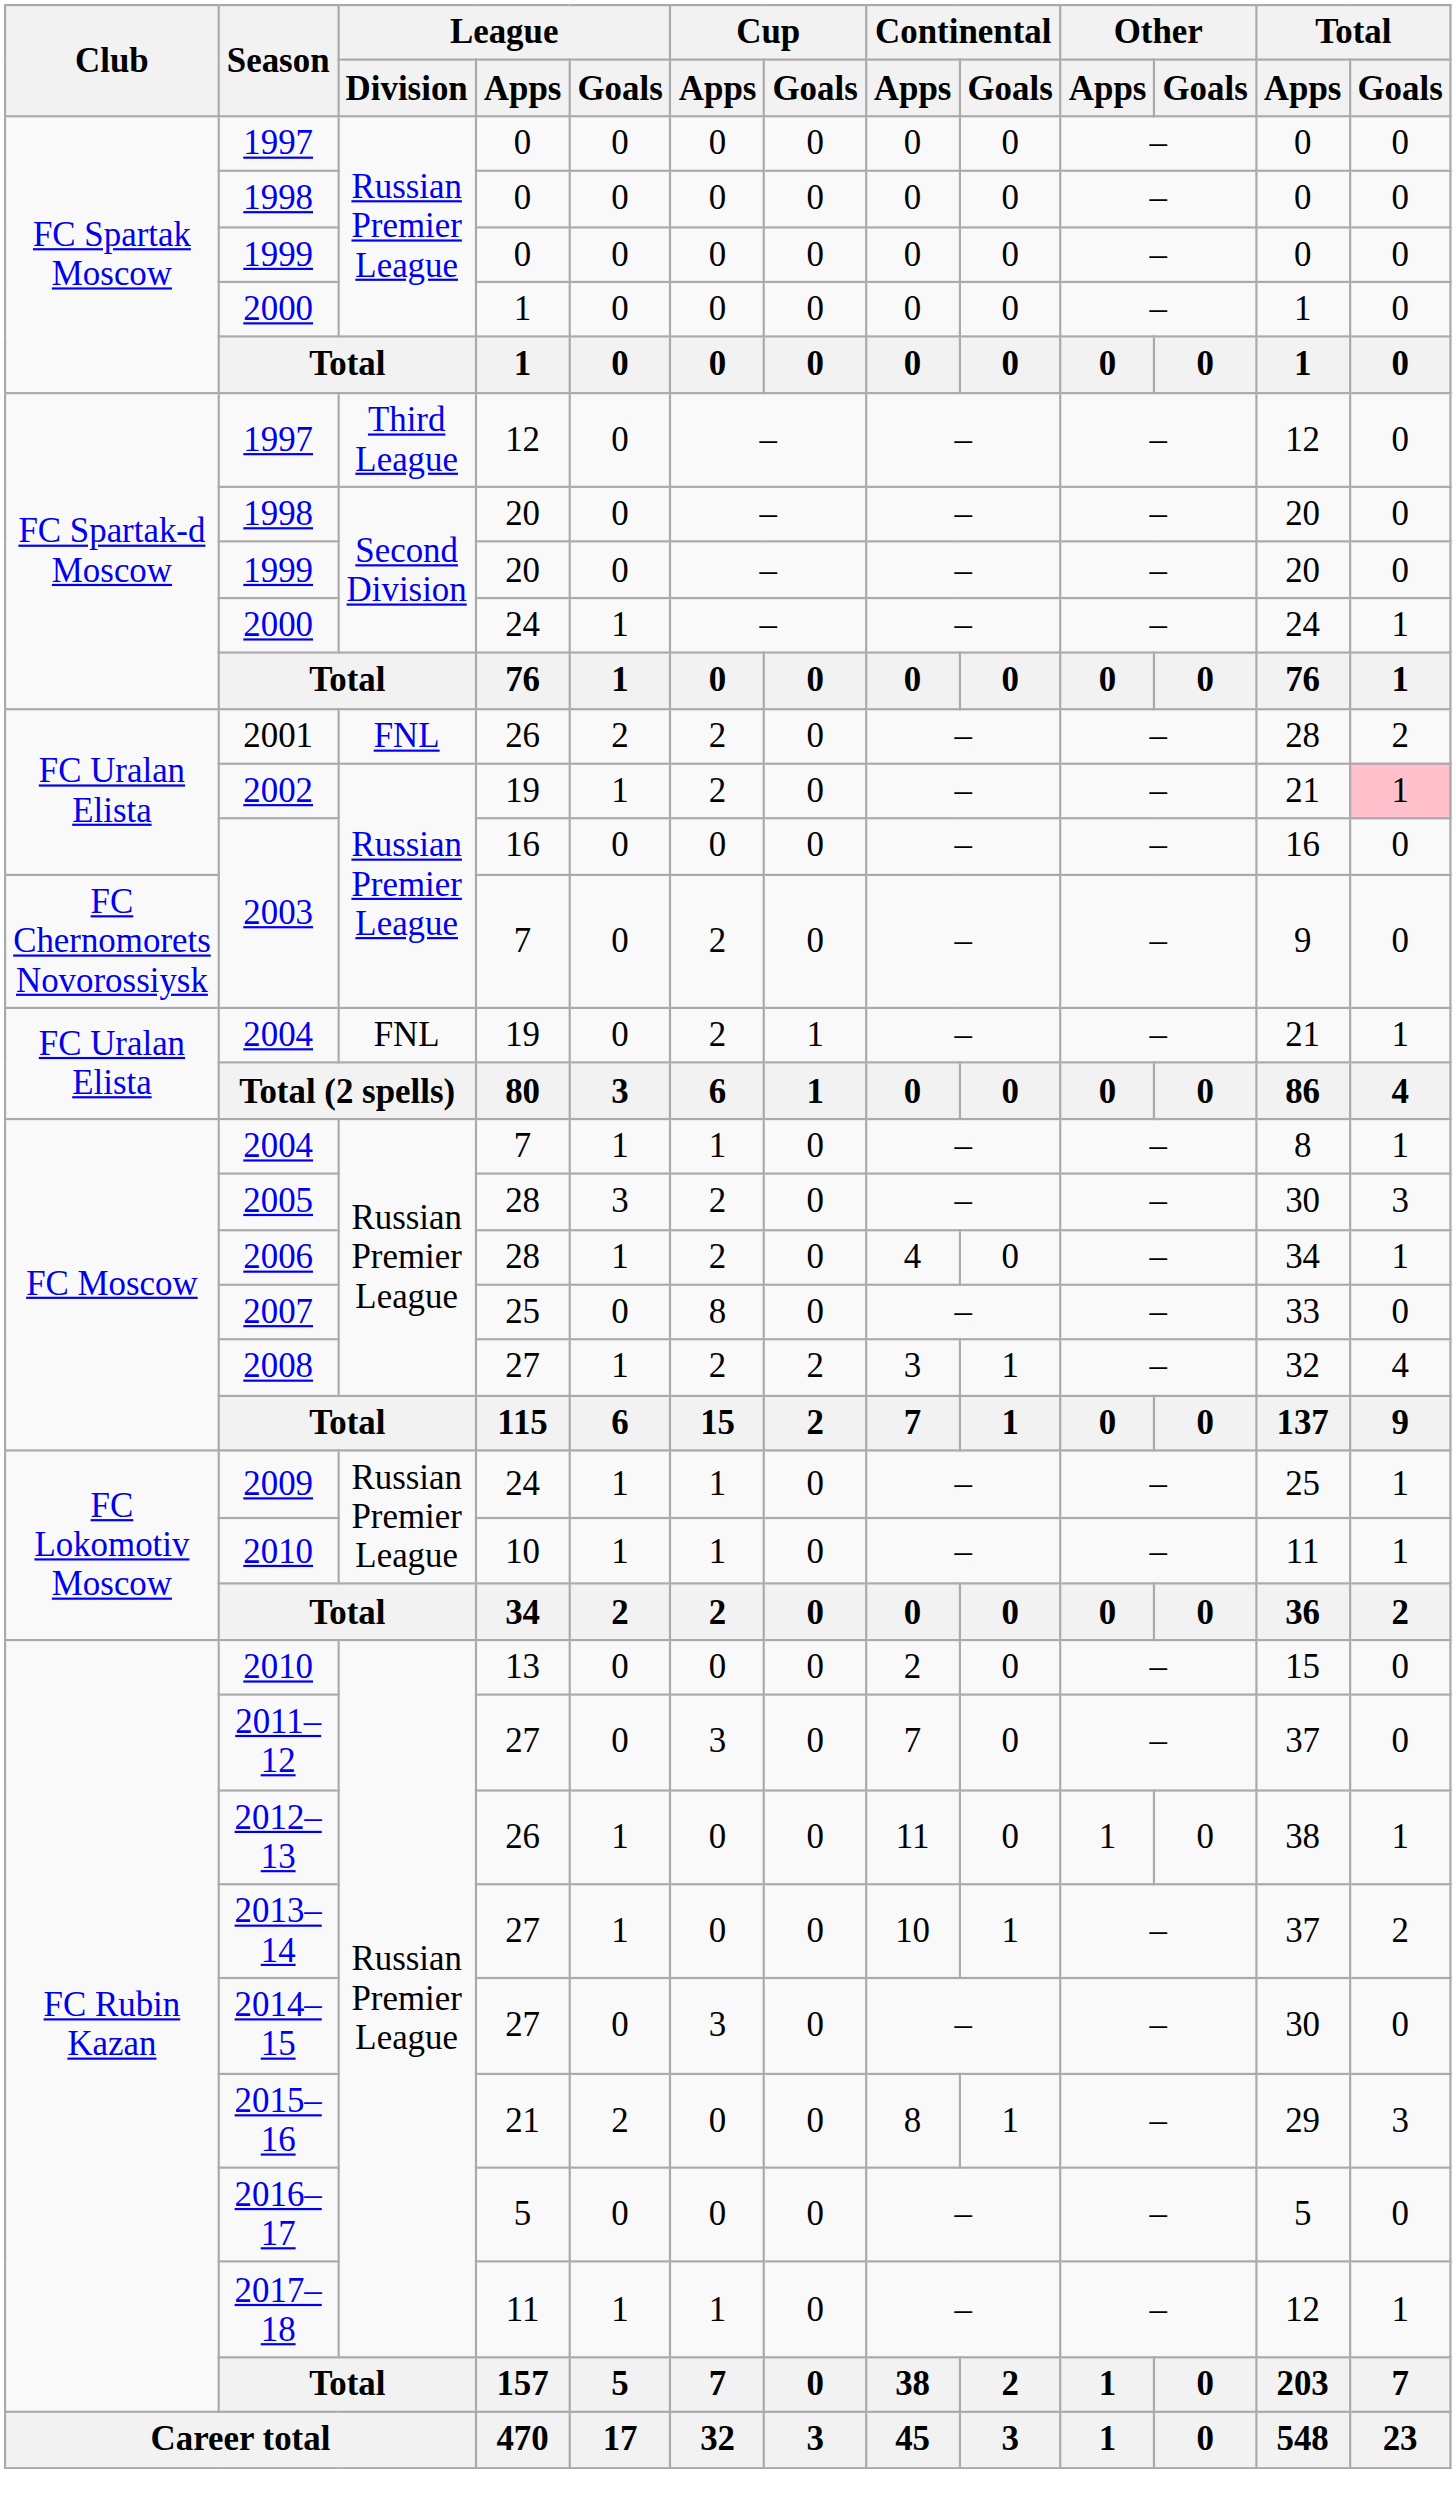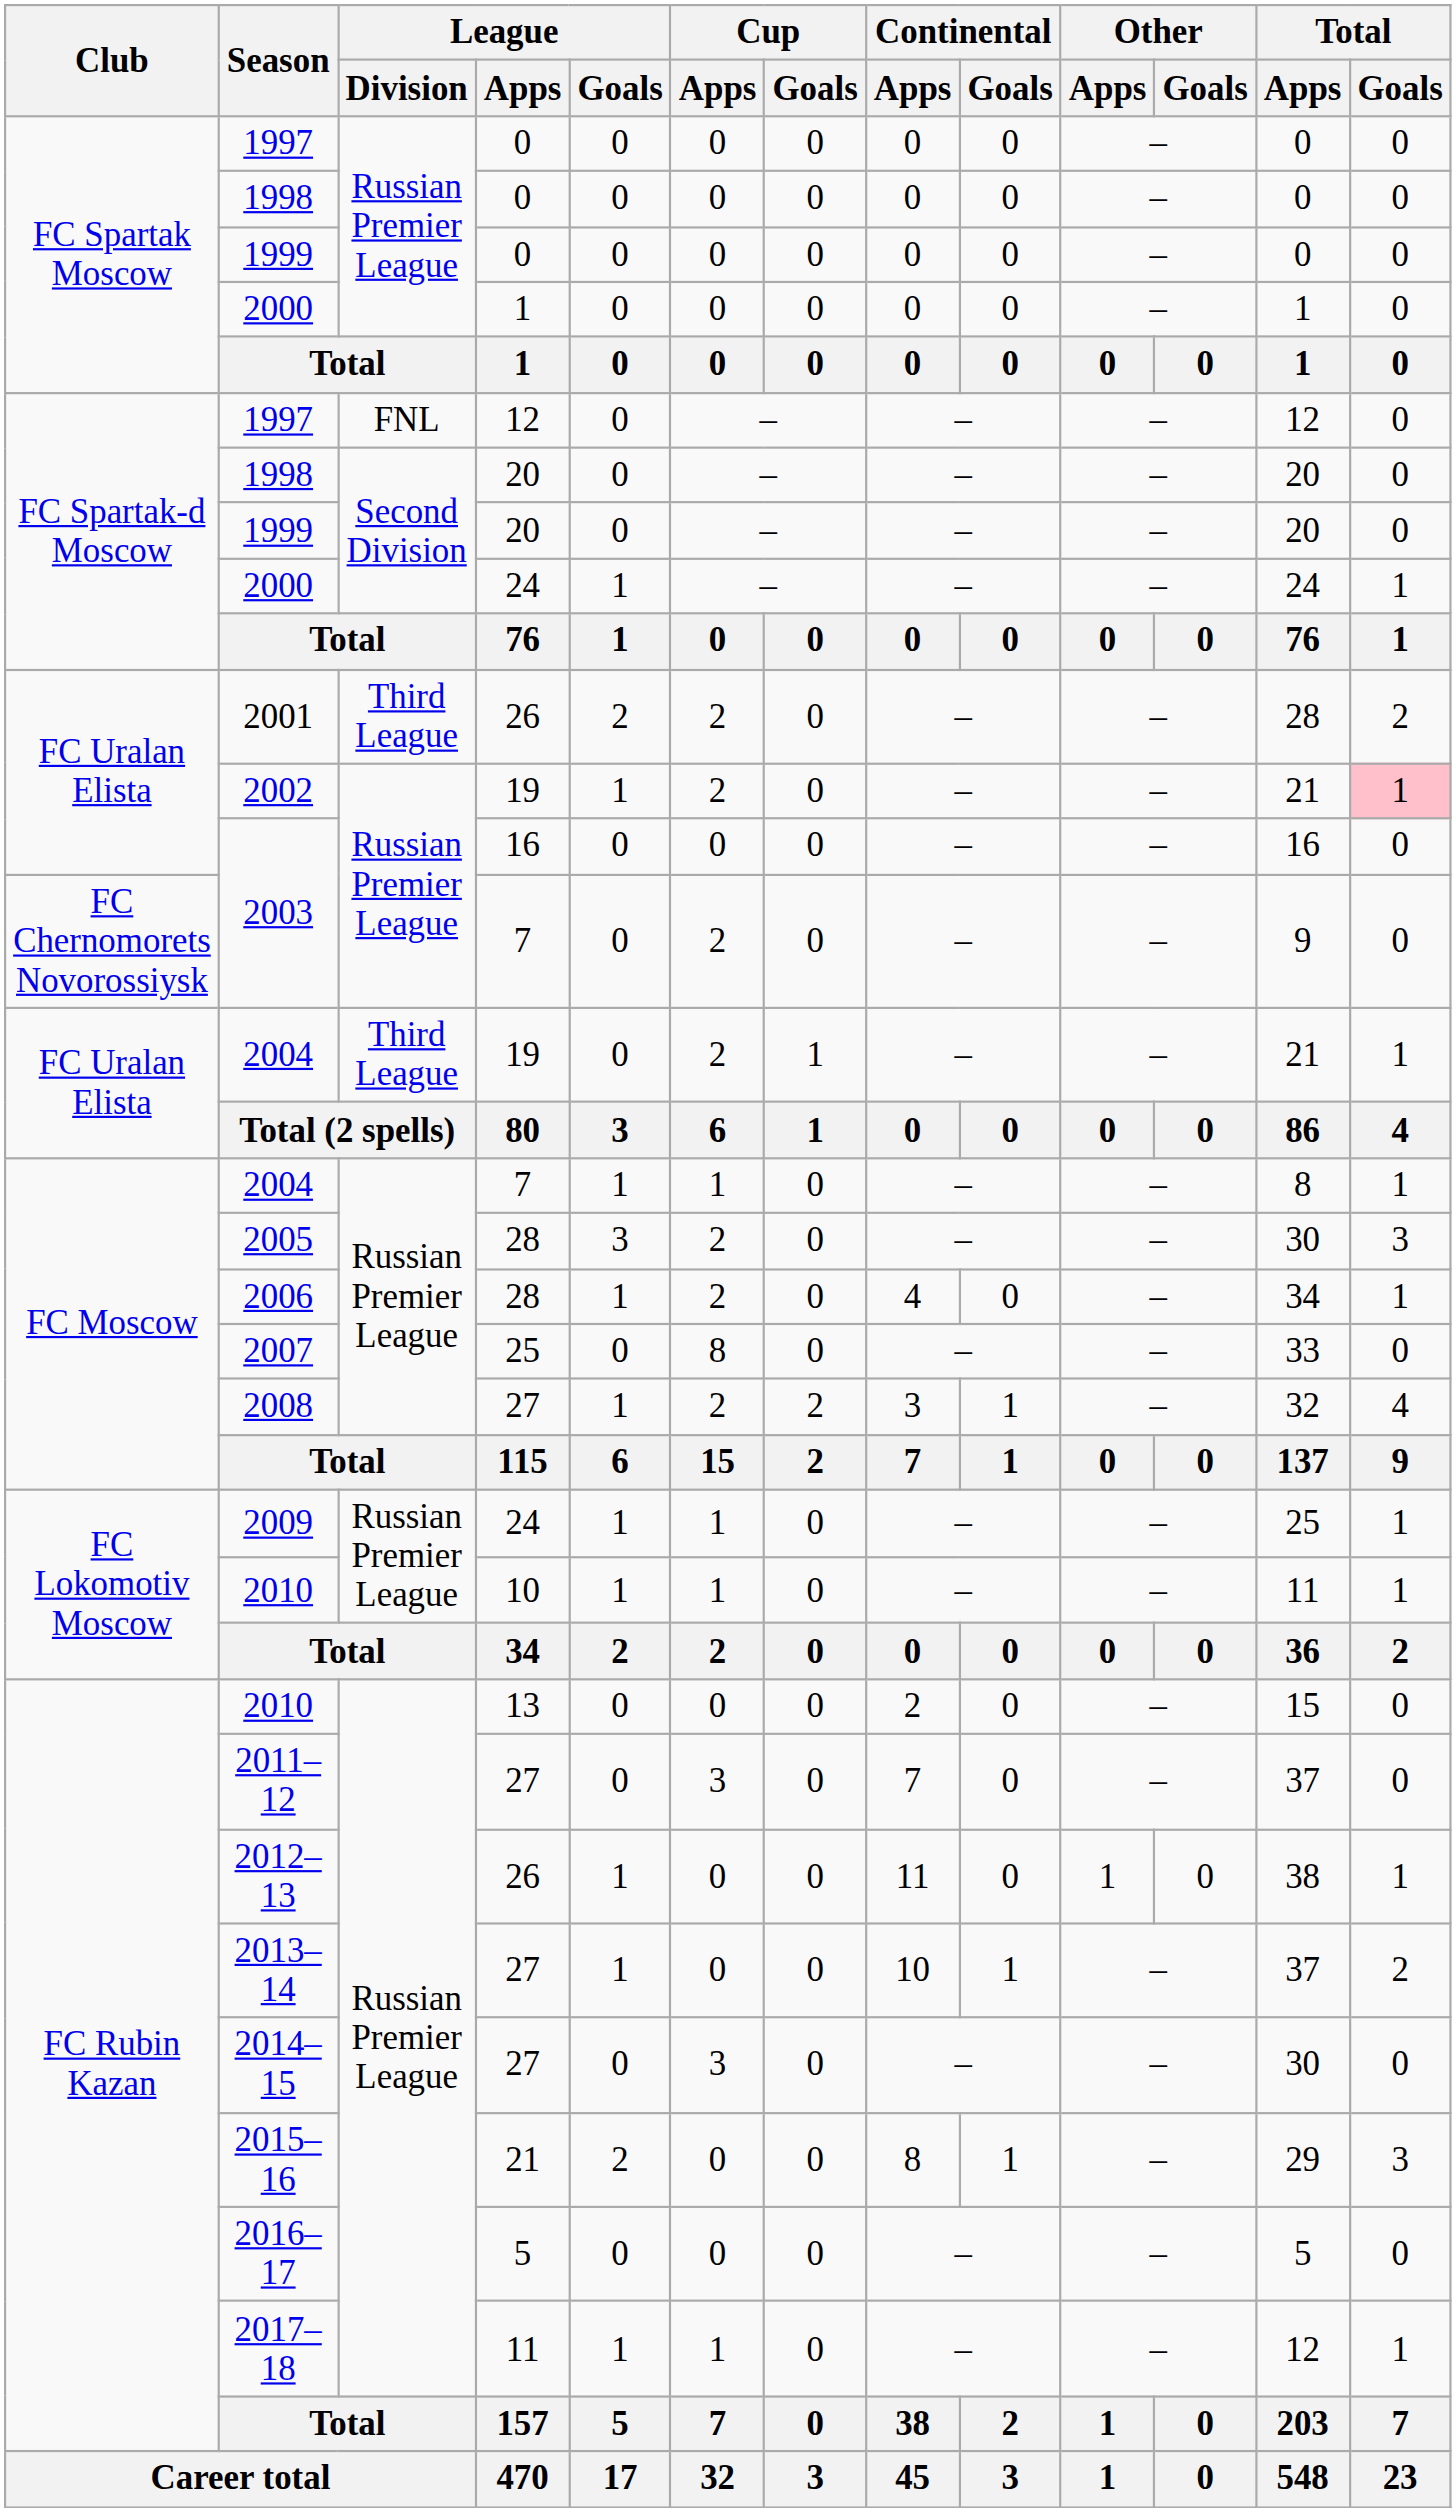1997 / 12 | League / Division: Third League -> FNL
2001 | League / Division: FNL -> Third League
2004 / 19 | League / Division: FNL -> Third League
